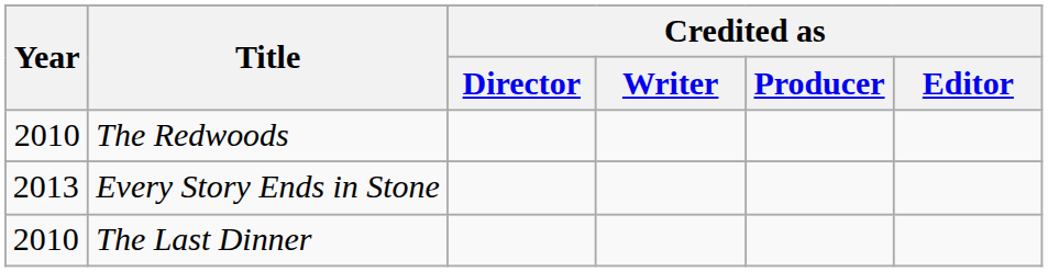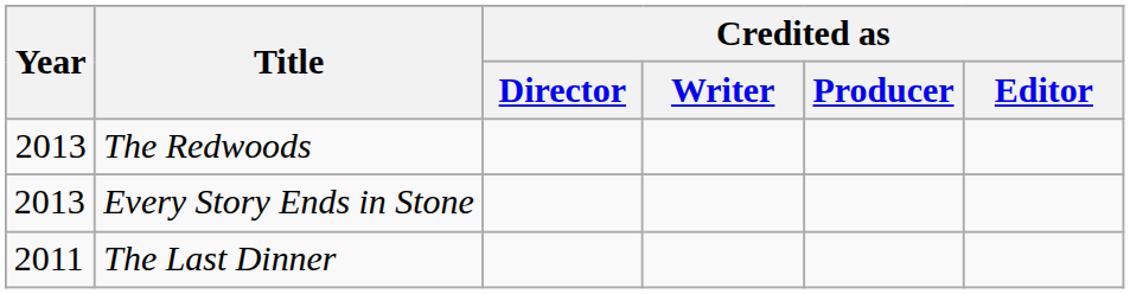The Redwoods | Year: 2010 -> 2013
The Last Dinner | Year: 2010 -> 2011
